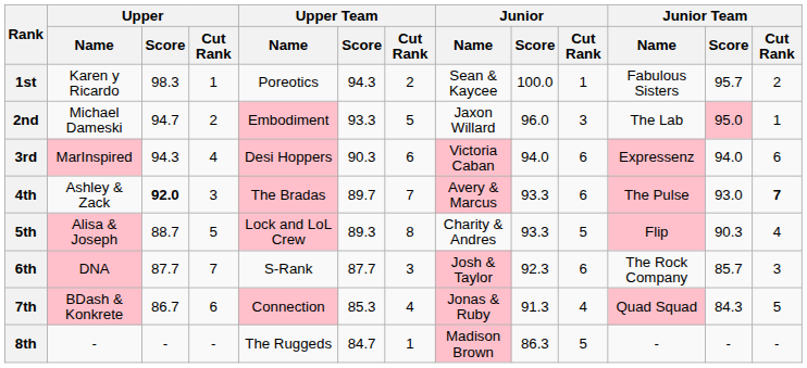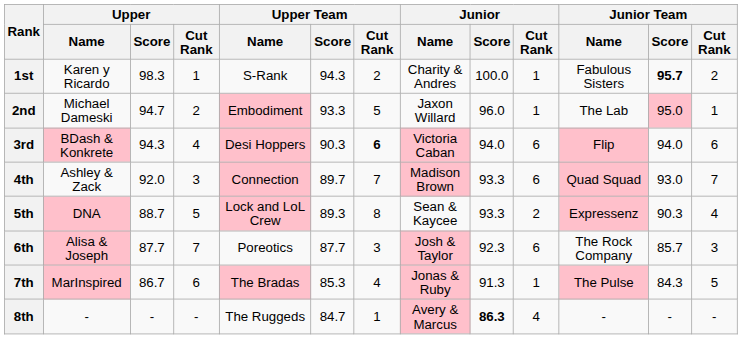1st | Upper Team / Name: Poreotics -> S-Rank
1st | Junior / Name: Sean & Kaycee -> Charity & Andres
1st | Junior Team / Score: normal -> bold
2nd | Junior / Cut Rank: 3 -> 1
3rd | Upper / Name: MarInspired -> BDash & Konkrete
3rd | Upper Team / Cut Rank: normal -> bold
3rd | Junior Team / Name: Expressenz -> Flip
4th | Upper / Score: bold -> normal
4th | Upper Team / Name: The Bradas -> Connection
4th | Junior / Name: Avery & Marcus -> Madison Brown
4th | Junior Team / Name: The Pulse -> Quad Squad
4th | Junior Team / Cut Rank: bold -> normal
5th | Upper / Name: Alisa & Joseph -> DNA
5th | Junior / Name: Charity & Andres -> Sean & Kaycee
5th | Junior / Cut Rank: 5 -> 2
5th | Junior Team / Name: Flip -> Expressenz
6th | Upper / Name: DNA -> Alisa & Joseph
6th | Upper Team / Name: S-Rank -> Poreotics
7th | Upper / Name: BDash & Konkrete -> MarInspired
7th | Upper Team / Name: Connection -> The Bradas
7th | Junior / Cut Rank: 4 -> 1
7th | Junior Team / Name: Quad Squad -> The Pulse
8th | Junior / Name: Madison Brown -> Avery & Marcus
8th | Junior / Score: normal -> bold
8th | Junior / Cut Rank: 5 -> 4
